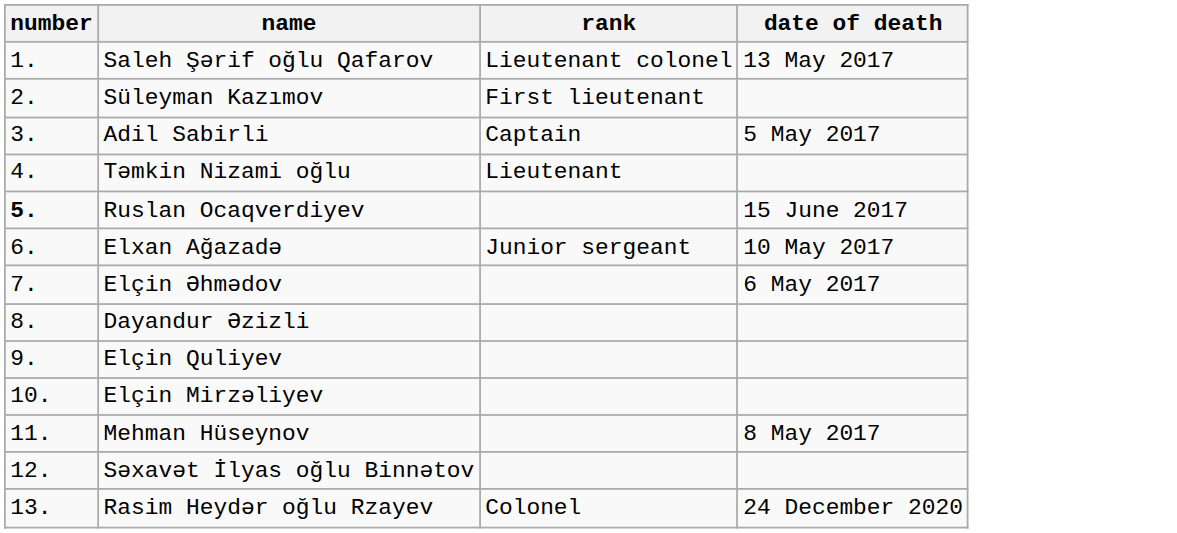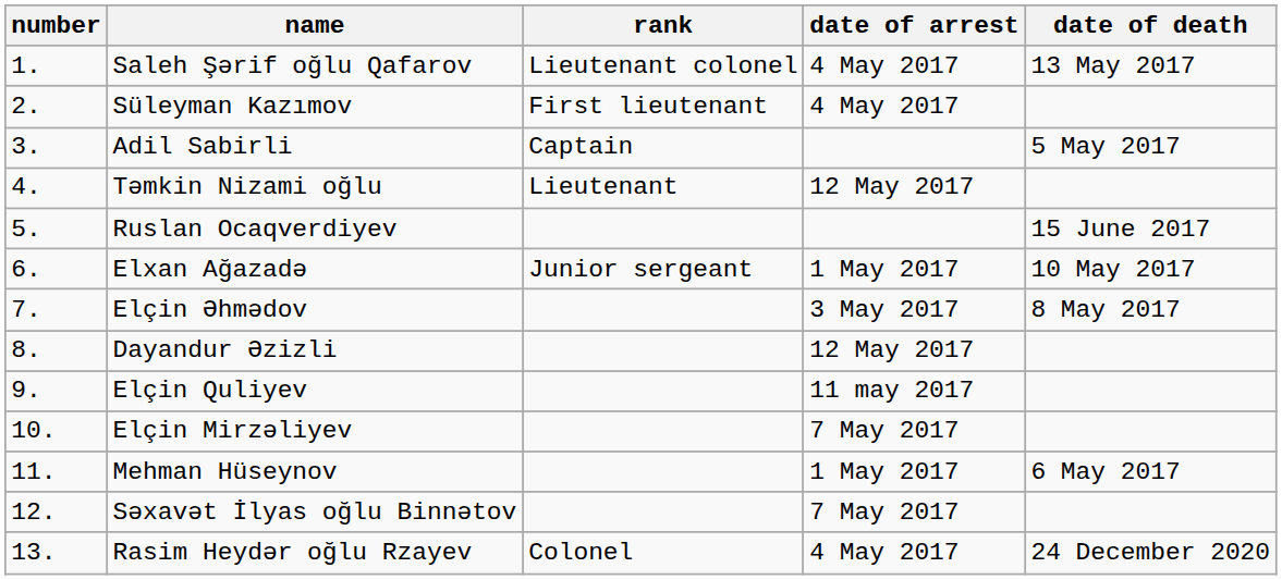+ column: date of arrest | 4 May 2017 | 4 May 2017 | 12 May 2017 | 1 May 2017 | 3 May 2017 | 12 May 2017 | 11 may 2017 | 7 May 2017 | 1 May 2017 | 7 May 2017 | 4 May 2017
Ruslan Ocaqverdiyev | number: bold -> normal
Elçin Əhmədov | date of death: 6 May 2017 -> 8 May 2017
Mehman Hüseynov | date of death: 8 May 2017 -> 6 May 2017
